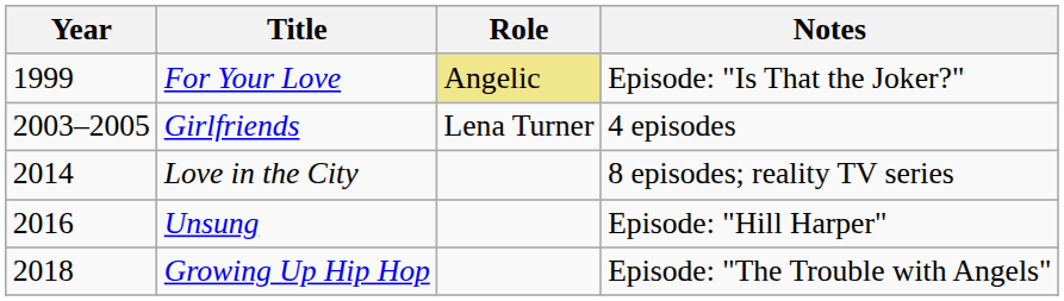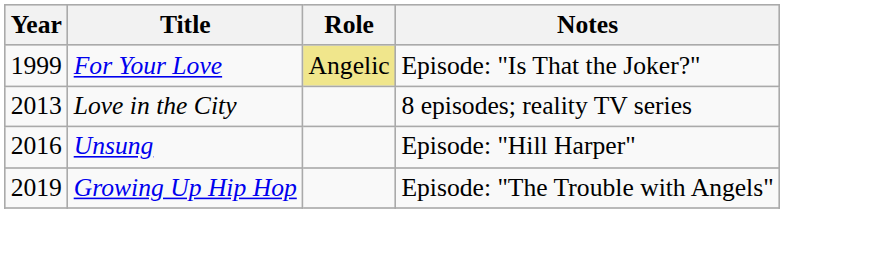- row: 2003–2005 | Girlfriends | Lena Turner | 4 episodes
Love in the City | Year: 2014 -> 2013
Growing Up Hip Hop | Year: 2018 -> 2019
